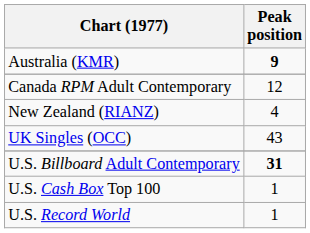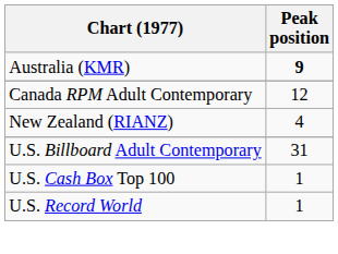- row: UK Singles (OCC) | 43
U.S. Billboard Adult Contemporary | Peak position: bold -> normal
